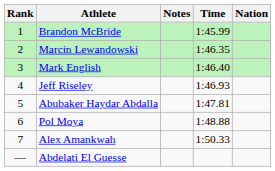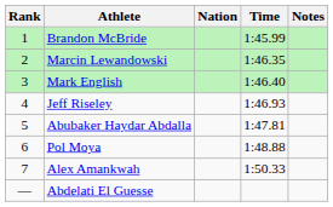columns swapped: Nation <-> Notes
